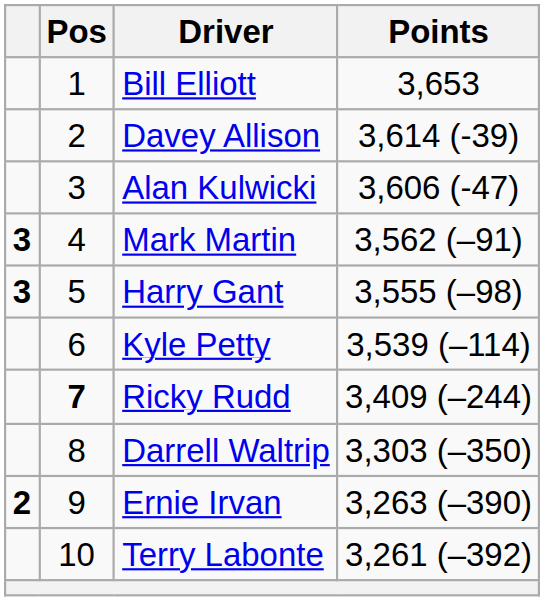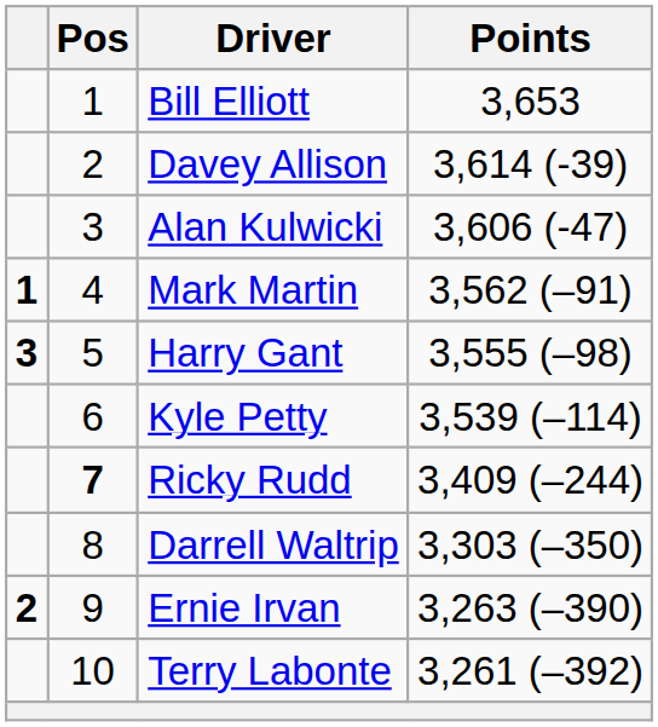Mark Martin | column 1: 3 -> 1
